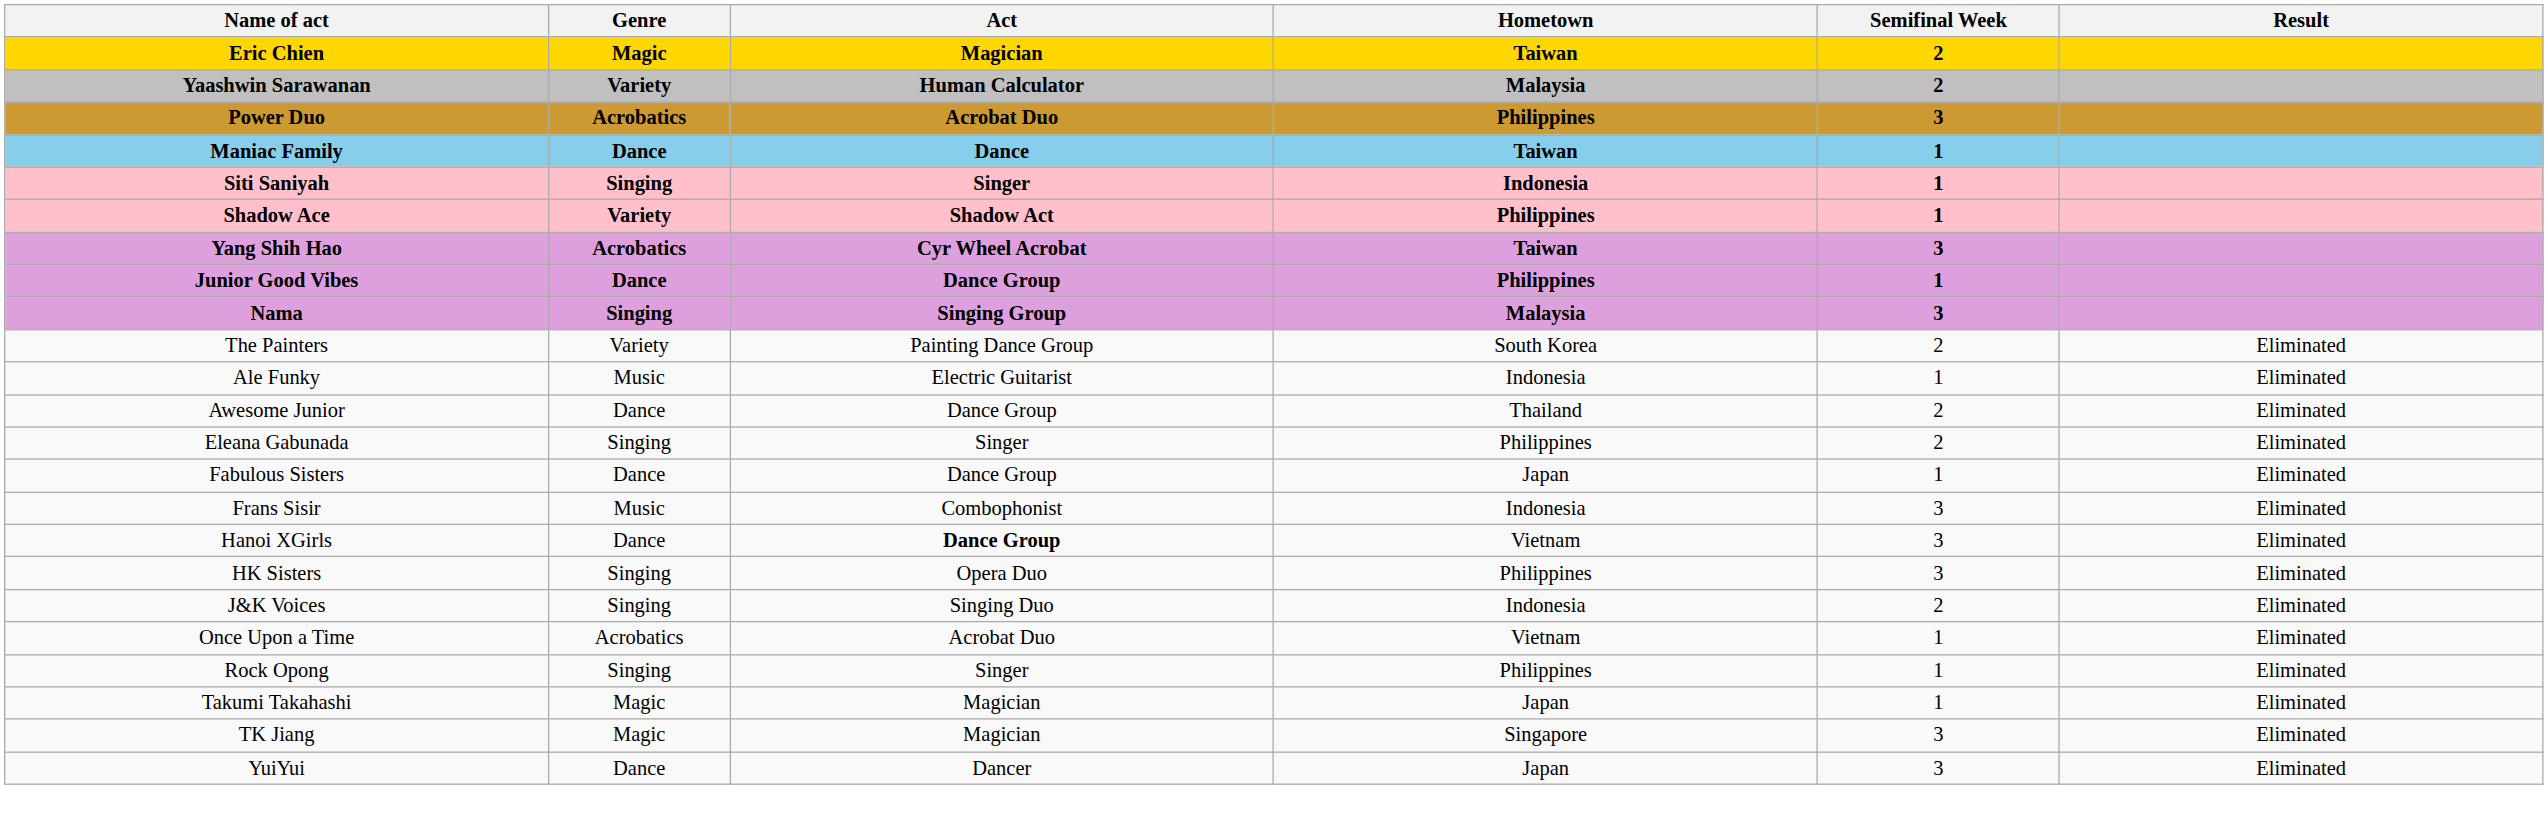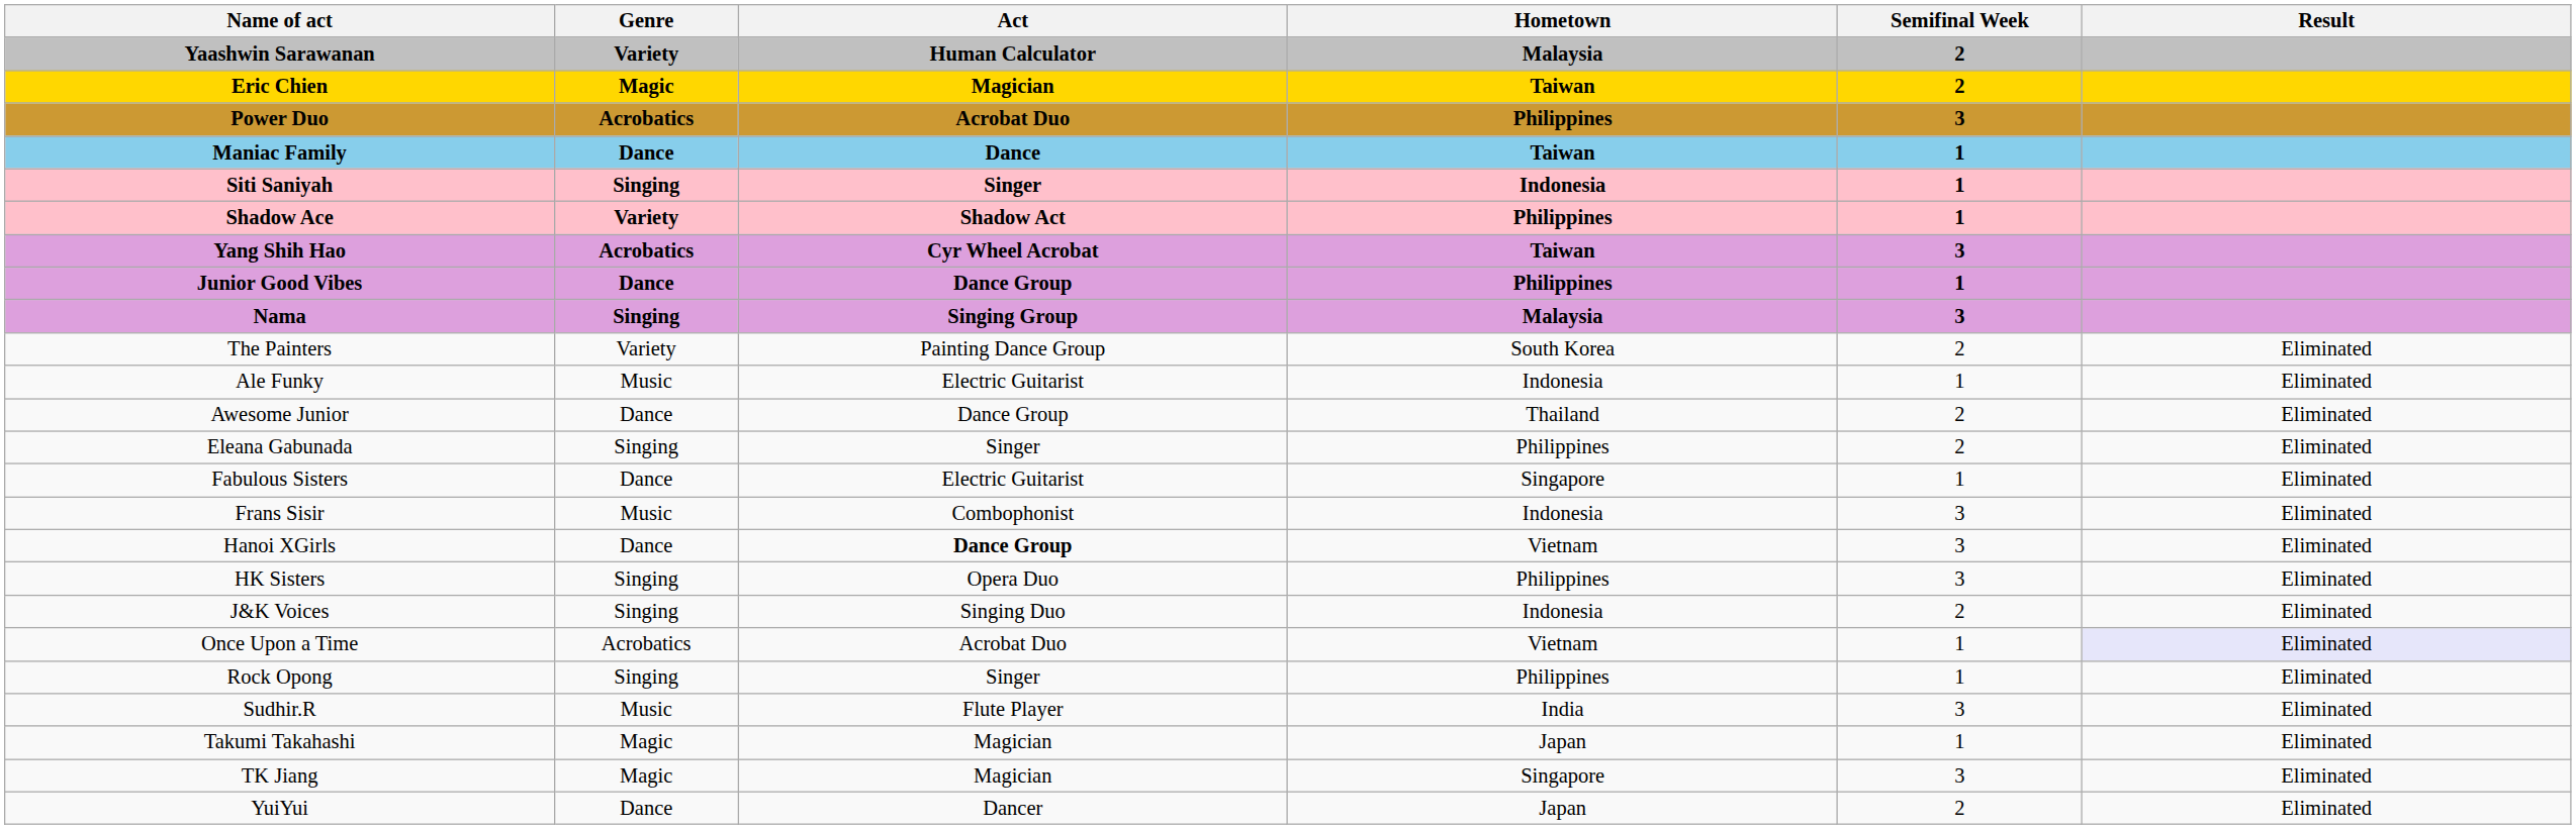rows swapped: Eric Chien <-> Yaashwin Sarawanan
Fabulous Sisters | Act: Dance Group -> Electric Guitarist
Fabulous Sisters | Hometown: Japan -> Singapore
Once Upon a Time | Result: no background -> lavender background
+ row: Sudhir.R | Music | Flute Player | India | 3 | Eliminated
YuiYui | Semifinal Week: 3 -> 2
